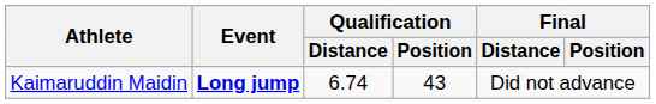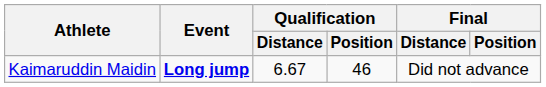Kaimaruddin Maidin | Qualification / Distance: 6.74 -> 6.67
Kaimaruddin Maidin | Qualification / Position: 43 -> 46
